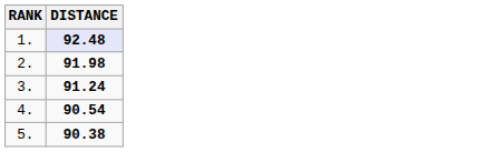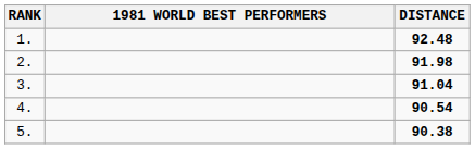+ column: 1981 WORLD BEST PERFORMERS
1. | DISTANCE: lavender background -> no background
3. | DISTANCE: 91.24 -> 91.04
